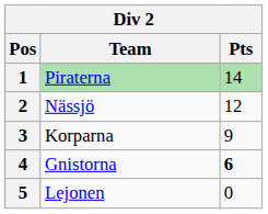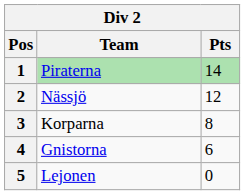3 | Pts: 9 -> 8
4 | Pts: bold -> normal
